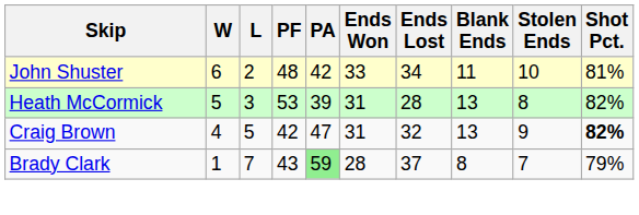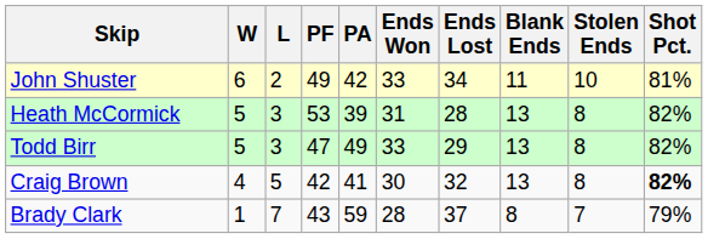John Shuster | PF: 48 -> 49
+ row: Todd Birr | 5 | 3 | 47 | 49 | 33 | 29 | 13 | 8 | 82%
Craig Brown | PA: 47 -> 41
Craig Brown | Ends Won: 31 -> 30
Craig Brown | Stolen Ends: 9 -> 8
Brady Clark | PA: lightgreen background -> no background
